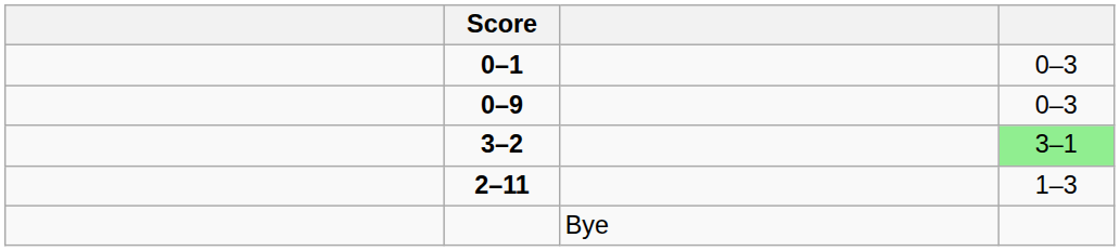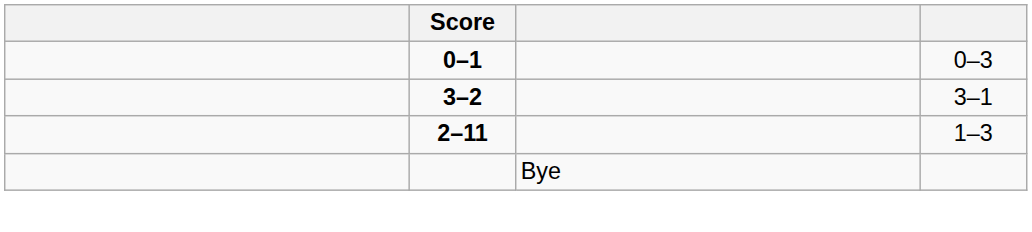- row: 0–9 | 0–3
3–2 | column 4: lightgreen background -> no background
